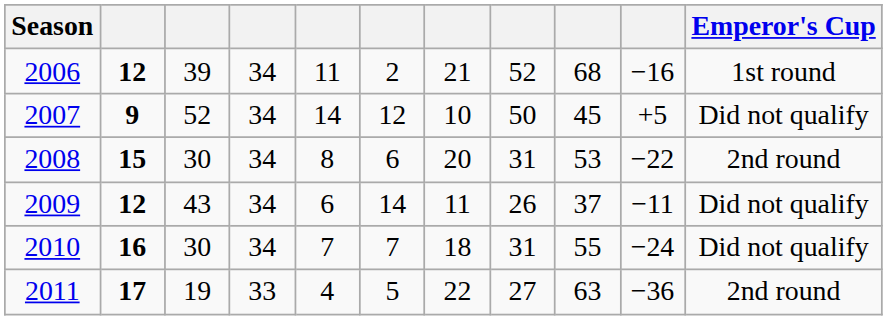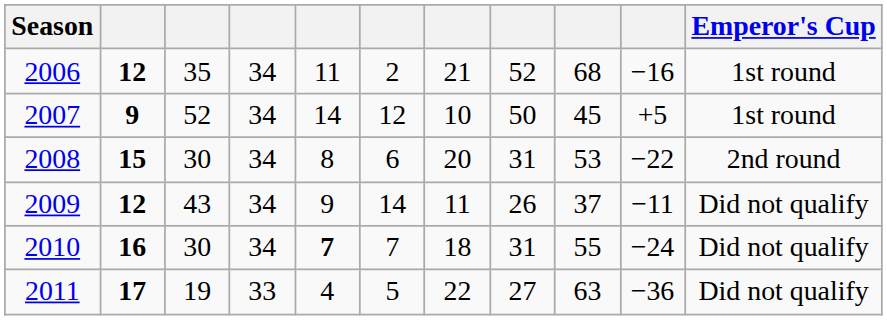2006 | column 3: 39 -> 35
2007 | Emperor's Cup: Did not qualify -> 1st round
2009 | column 5: 6 -> 9
2010 | column 5: normal -> bold
2011 | Emperor's Cup: 2nd round -> Did not qualify
